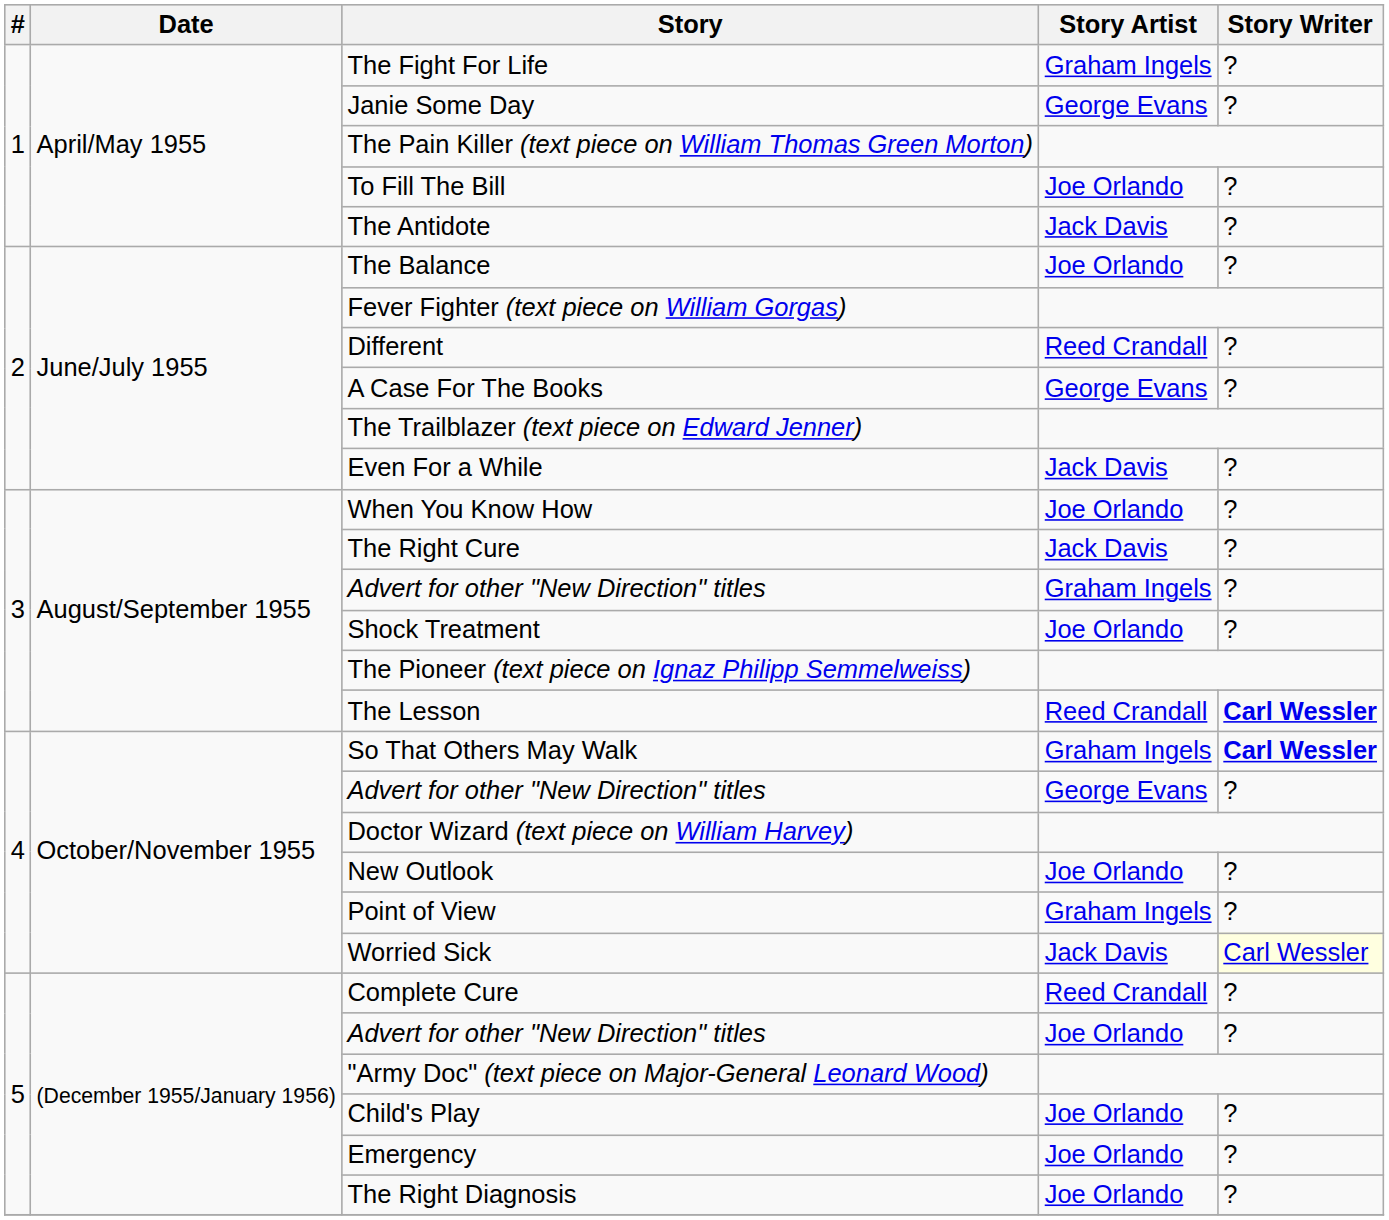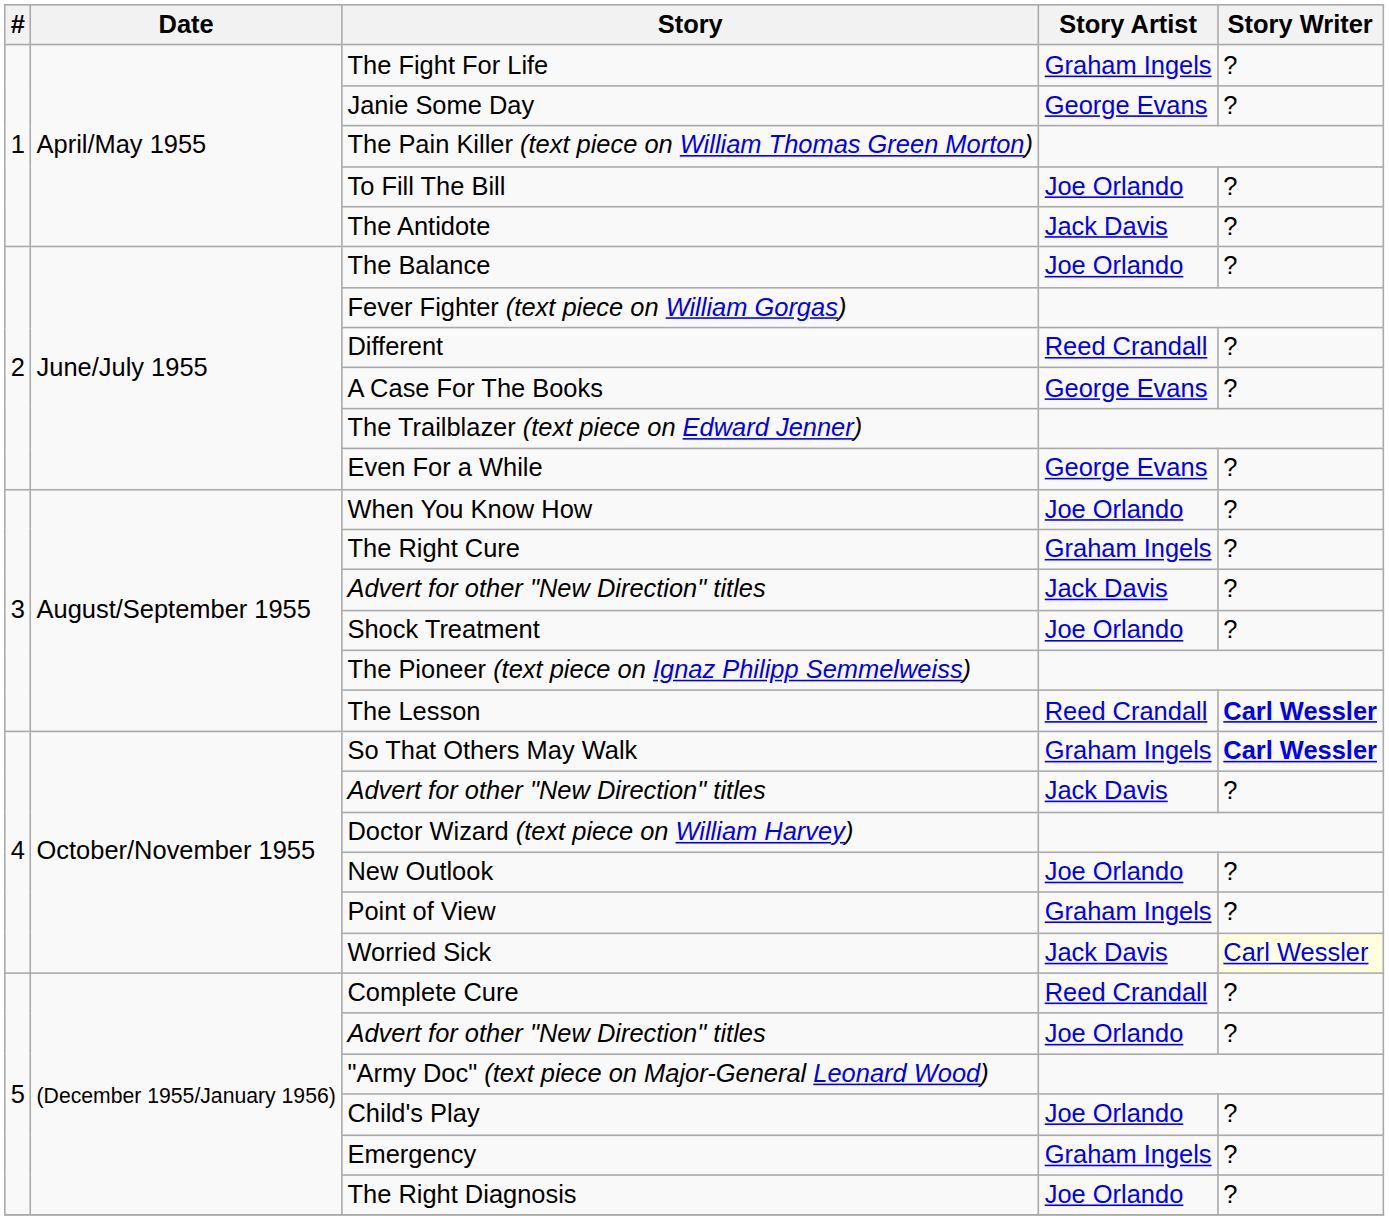Even For a While | Story Artist: Jack Davis -> George Evans
The Right Cure | Story Artist: Jack Davis -> Graham Ingels
3 / Advert for other "New Direction" titles | Story Artist: Graham Ingels -> Jack Davis
4 / Advert for other "New Direction" titles | Story Artist: George Evans -> Jack Davis
Emergency | Story Artist: Joe Orlando -> Graham Ingels
